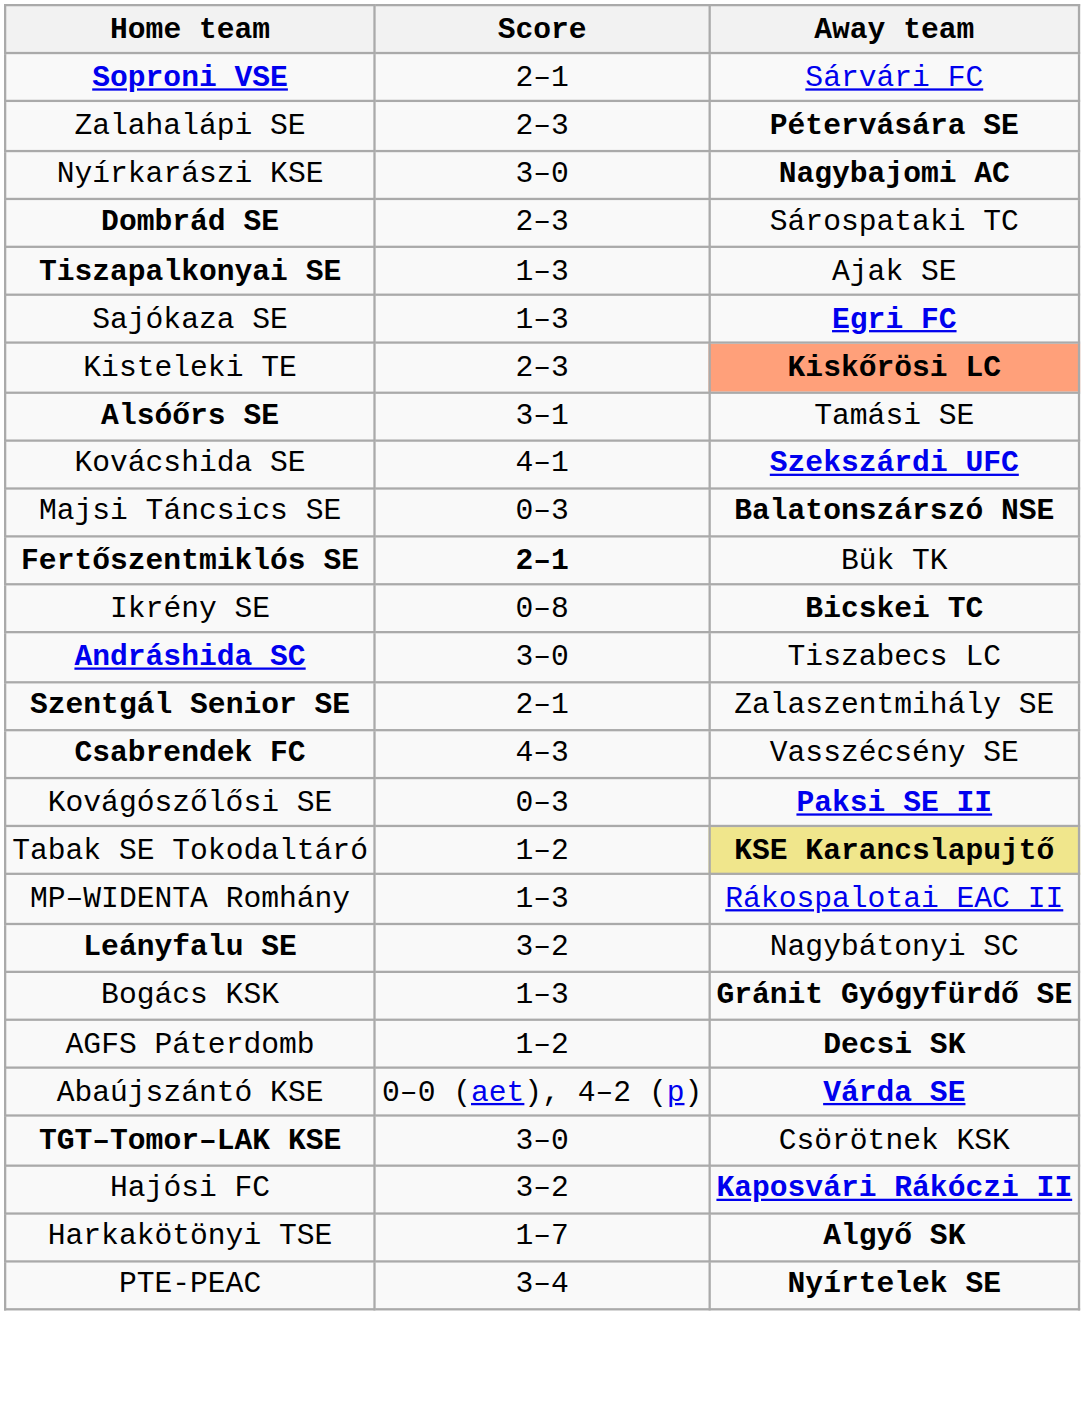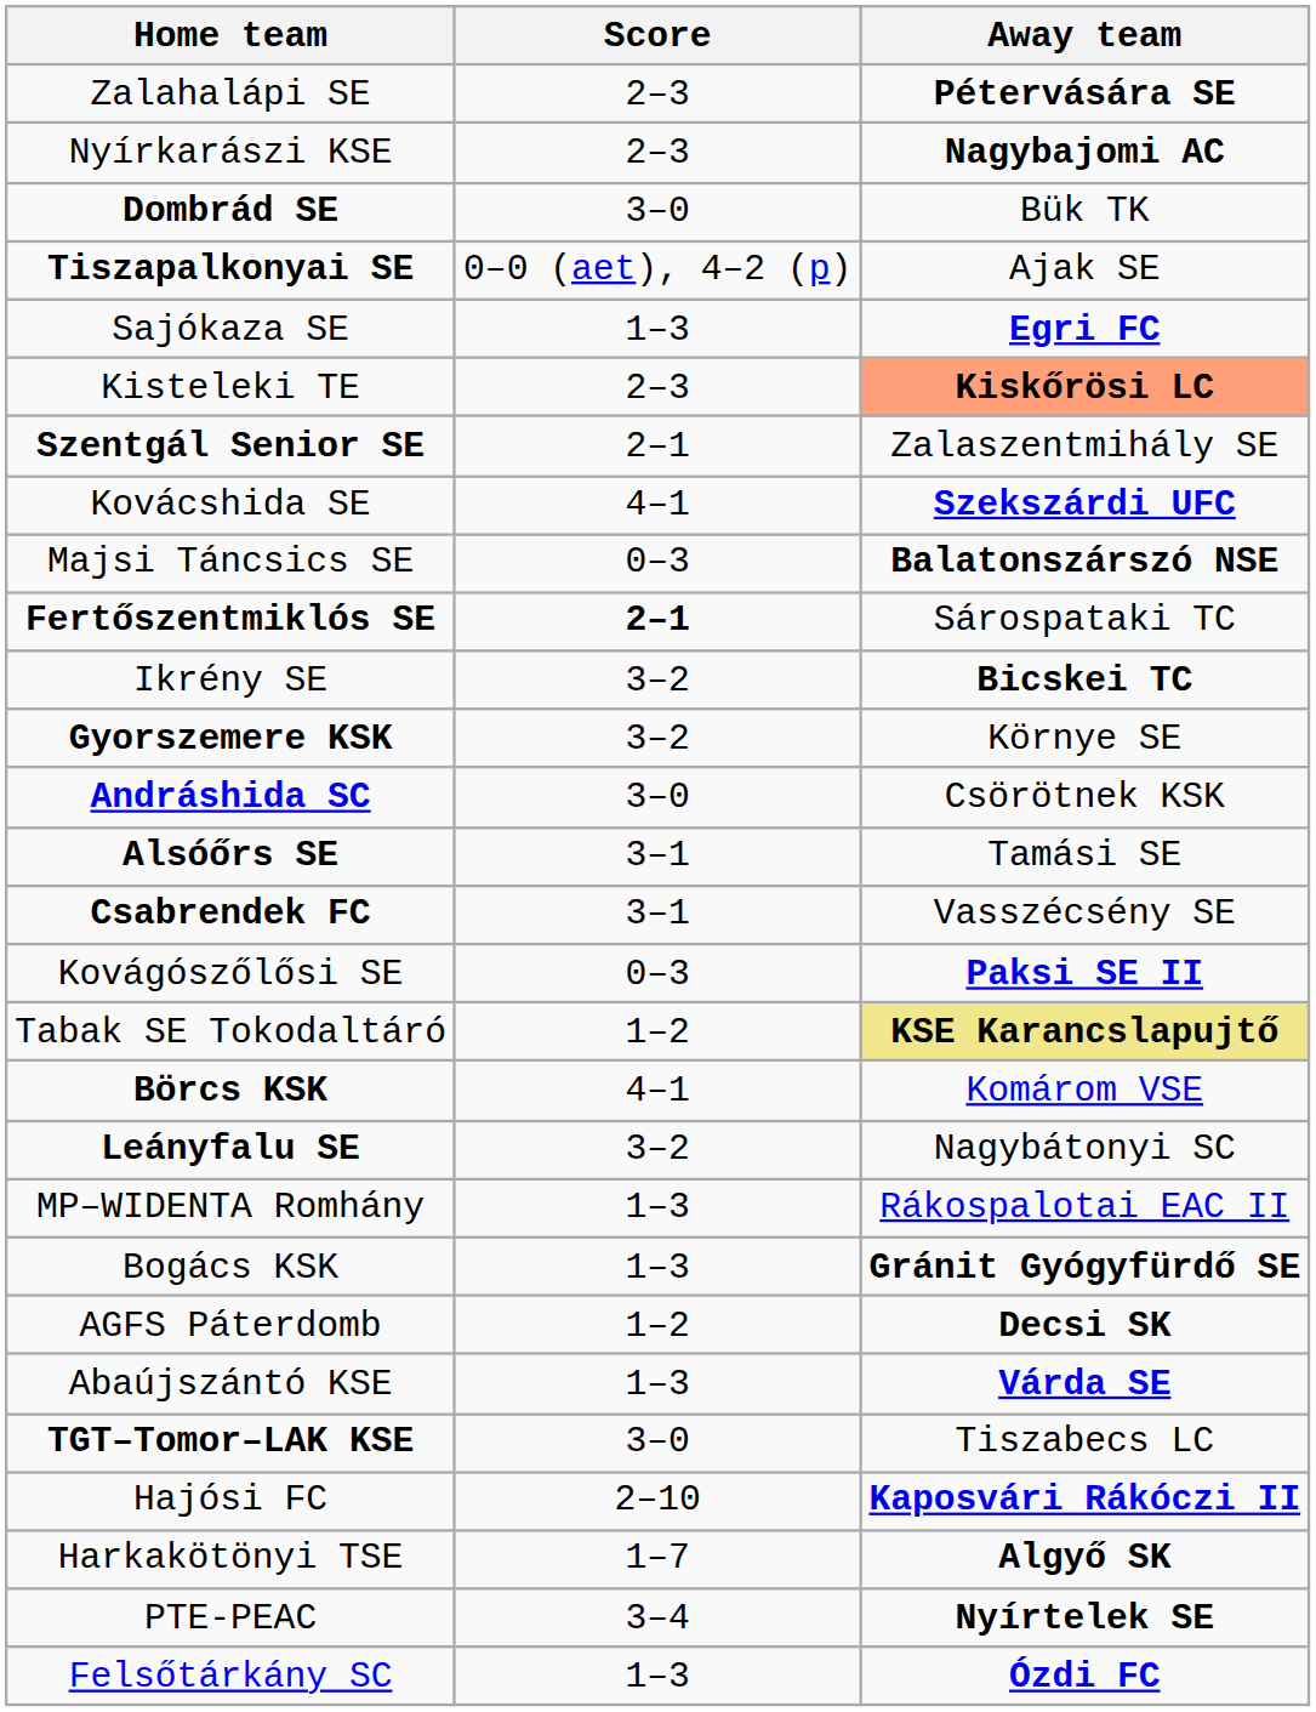- row: Soproni VSE | 2–1 | Sárvári FC
Nyírkarászi KSE | Score: 3–0 -> 2–3
Dombrád SE | Score: 2–3 -> 3–0
Dombrád SE | Away team: Sárospataki TC -> Bük TK
Tiszapalkonyai SE | Score: 1–3 -> 0–0 (aet), 4–2 (p)
rows swapped: Alsóőrs SE <-> Szentgál Senior SE
Fertőszentmiklós SE | Away team: Bük TK -> Sárospataki TC
Ikrény SE | Score: 0–8 -> 3–2
+ row: Gyorszemere KSK | 3–2 | Környe SE
Andráshida SC | Away team: Tiszabecs LC -> Csörötnek KSK
Csabrendek FC | Score: 4–3 -> 3–1
+ row: Börcs KSK | 4–1 | Komárom VSE
rows swapped: Leányfalu SE <-> MP–WIDENTA Romhány
Abaújszántó KSE | Score: 0–0 (aet), 4–2 (p) -> 1–3
TGT–Tomor–LAK KSE | Away team: Csörötnek KSK -> Tiszabecs LC
Hajósi FC | Score: 3–2 -> 2–10
+ row: Felsőtárkány SC | 1–3 | Ózdi FC
